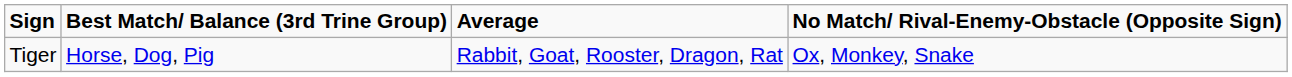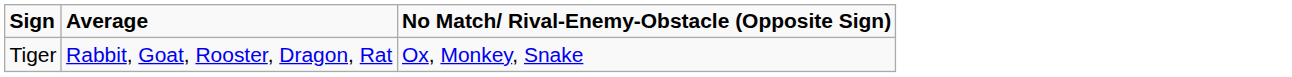- column: Best Match/ Balance (3rd Trine Group) | Horse, Dog, Pig
